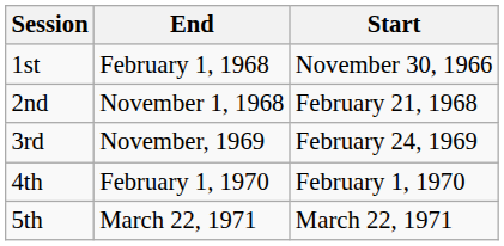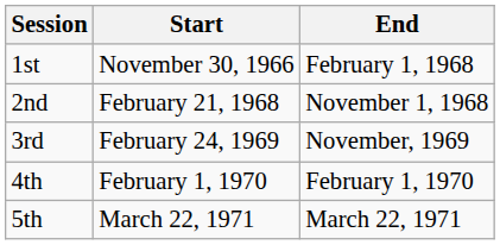columns swapped: Start <-> End
